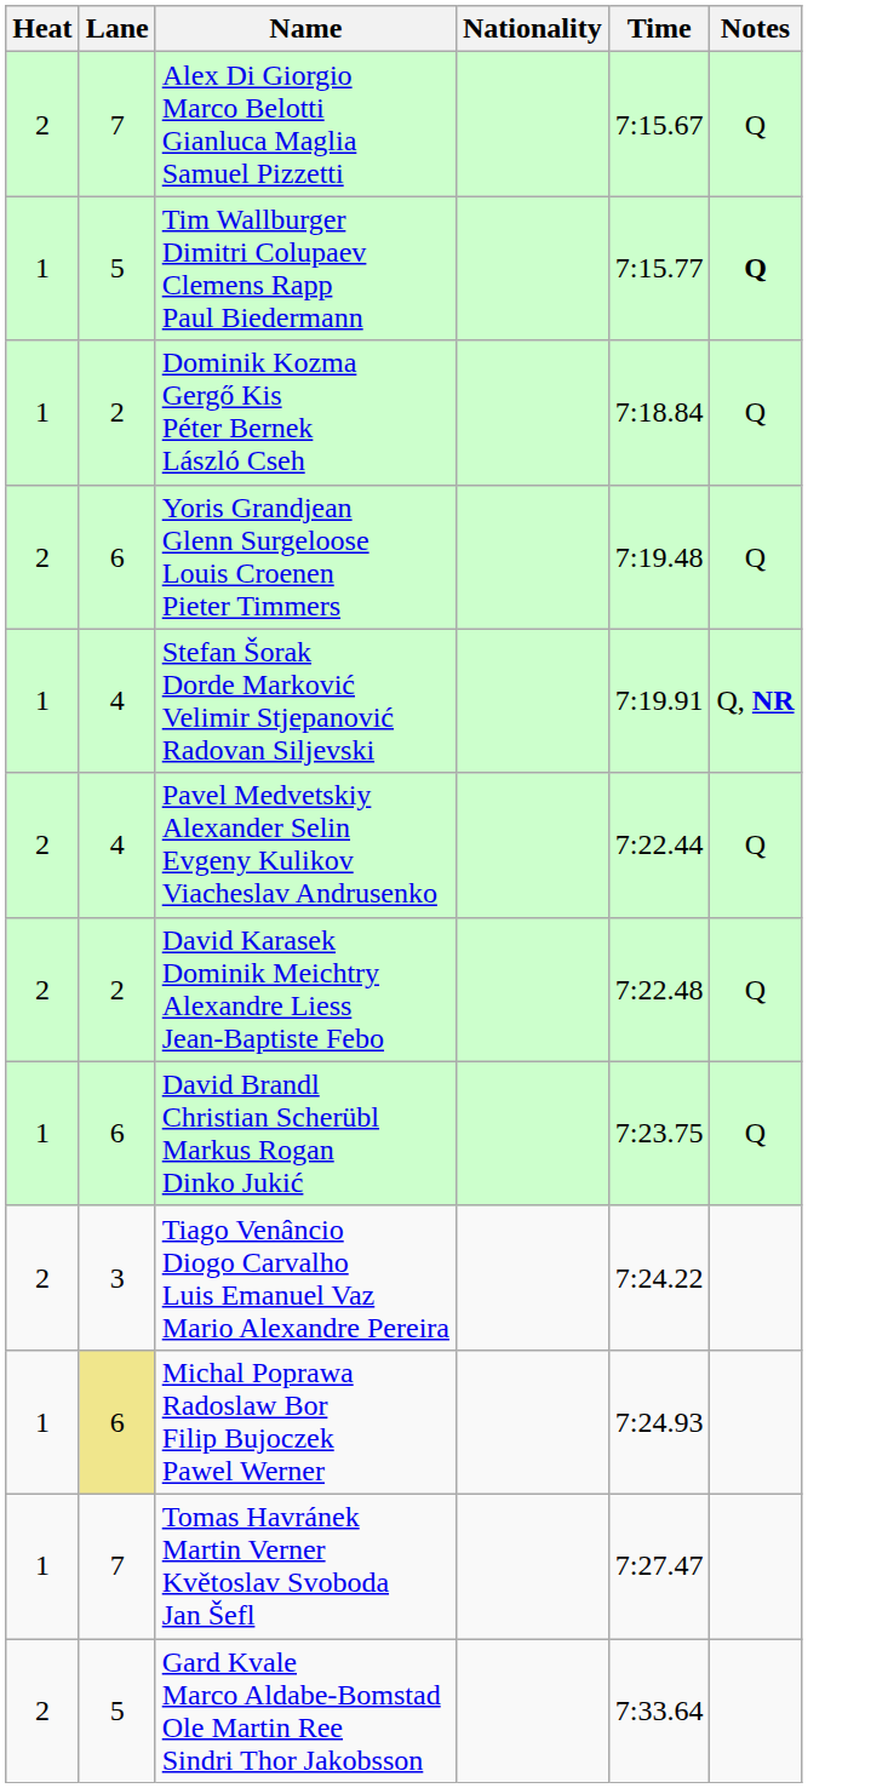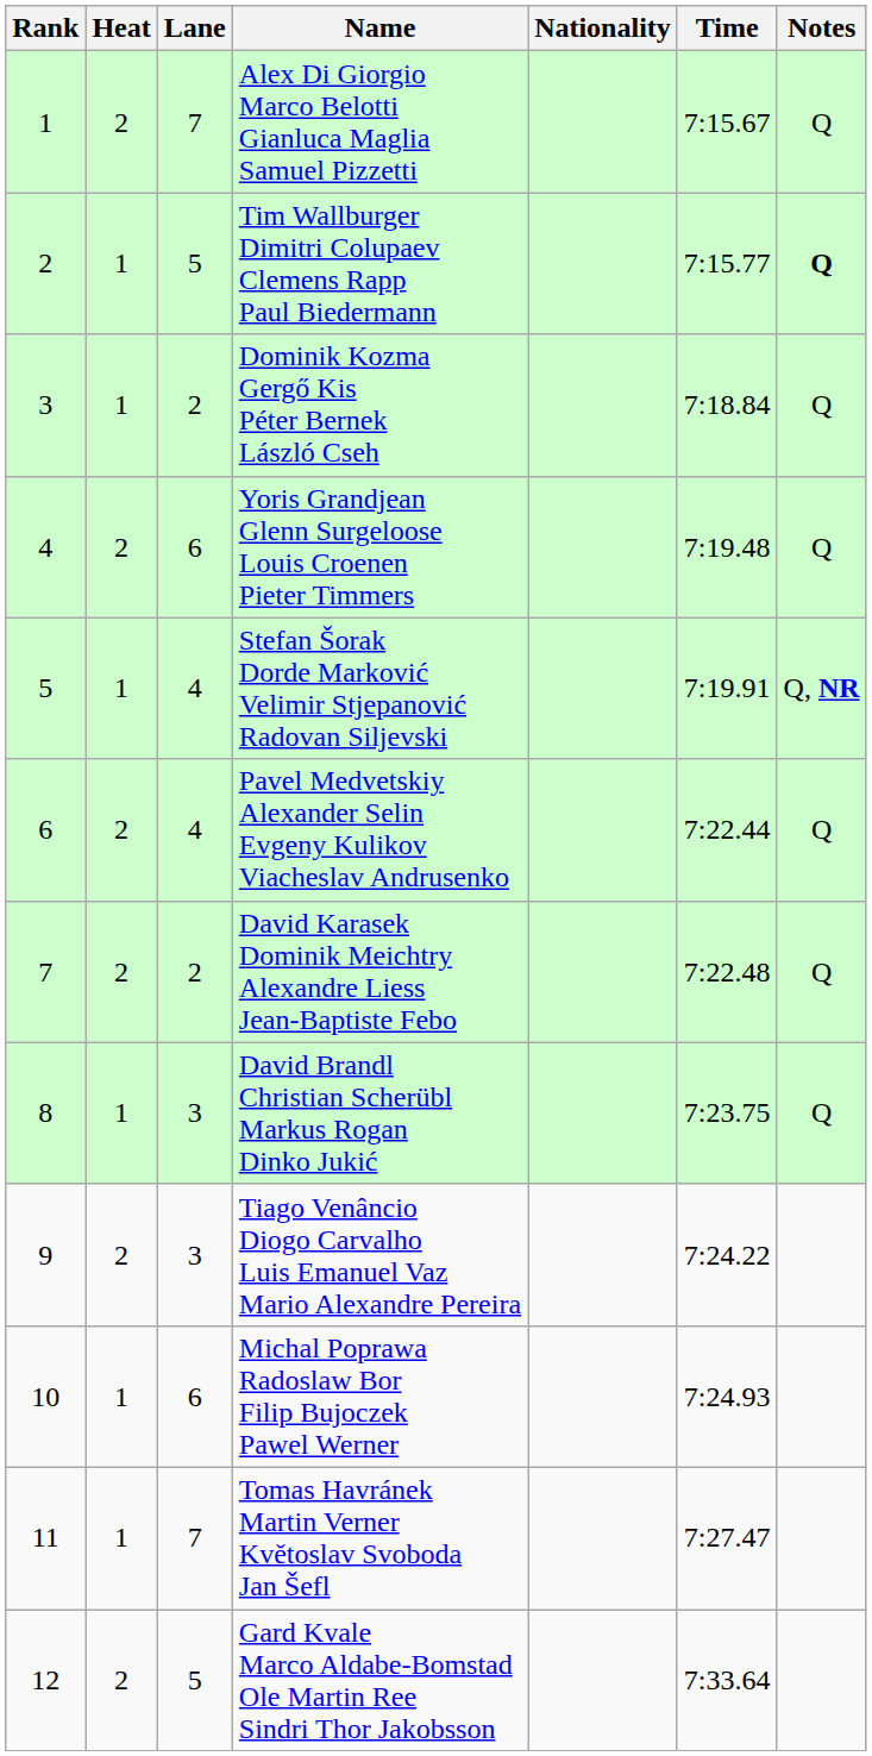+ column: Rank | 1 | 2 | 3 | 4 | 5 | 6 | 7 | 8 | 9 | 10 | 11 | 12
David Brandl Christian Scherübl Markus Rogan Dinko Jukić | Lane: 6 -> 3
Michal Poprawa Radoslaw Bor Filip Bujoczek Pawel Werner | Lane: khaki background -> no background
